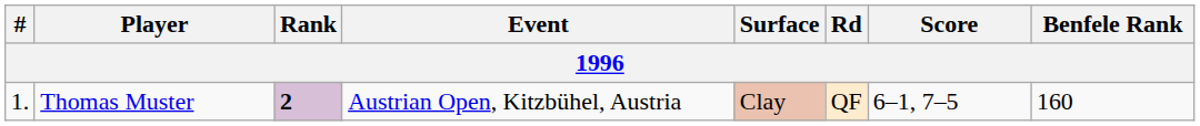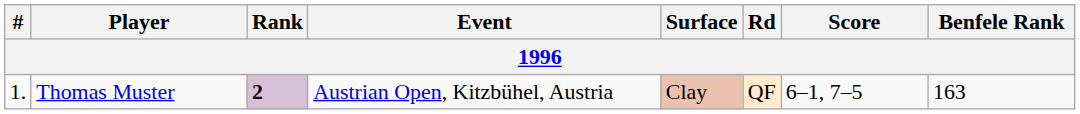Thomas Muster | Benfele Rank: 160 -> 163
